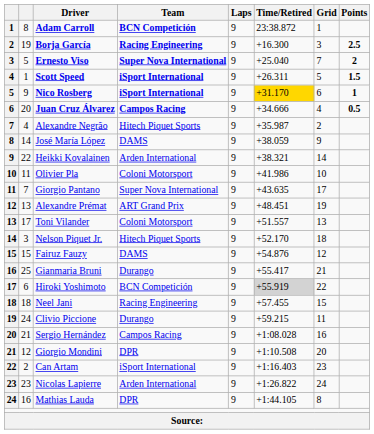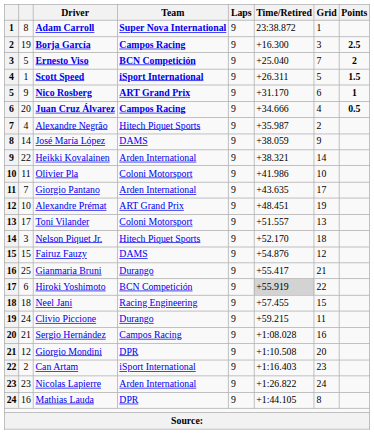Adam Carroll | Team: BCN Competición -> Super Nova International
Borja García | Team: Racing Engineering -> Campos Racing
Ernesto Viso | Team: Super Nova International -> BCN Competición
Nico Rosberg | Team: iSport International -> ART Grand Prix
Nico Rosberg | Time/Retired: gold background -> no background
Giorgio Pantano | Team: Super Nova International -> Arden International
Alexandre Prémat | column 2: 13 -> 10
